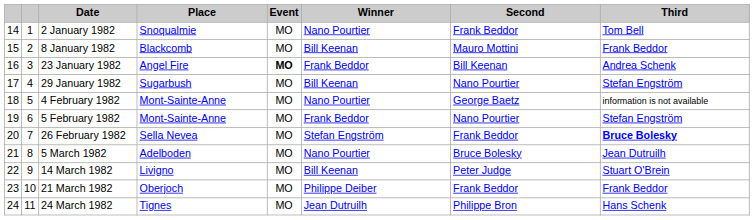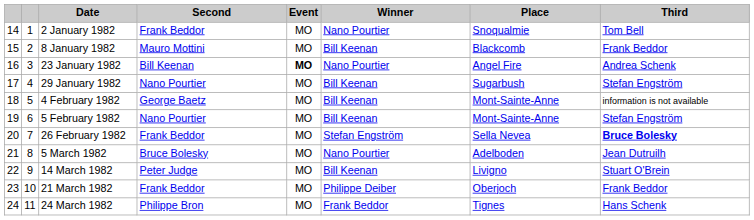columns swapped: Place <-> Second
23 January 1982 | Winner: Frank Beddor -> Nano Pourtier
4 February 1982 | Winner: Nano Pourtier -> Bill Keenan
5 February 1982 | Winner: Frank Beddor -> Bill Keenan
24 March 1982 | Winner: Jean Dutruilh -> Frank Beddor
